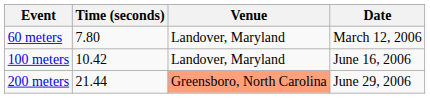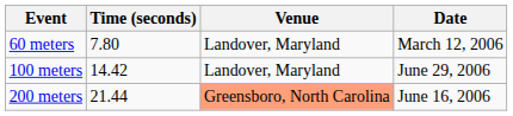100 meters | Time (seconds): 10.42 -> 14.42
100 meters | Date: June 16, 2006 -> June 29, 2006
200 meters | Date: June 29, 2006 -> June 16, 2006
